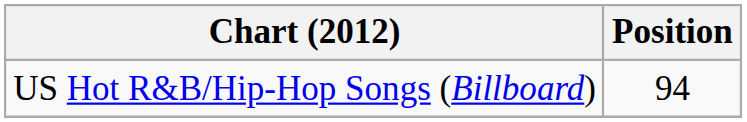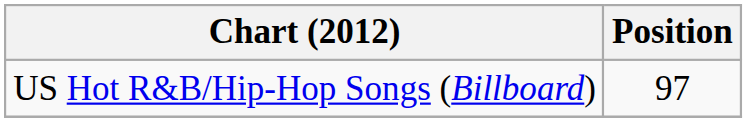US Hot R&B/Hip-Hop Songs (Billboard) | Position: 94 -> 97
